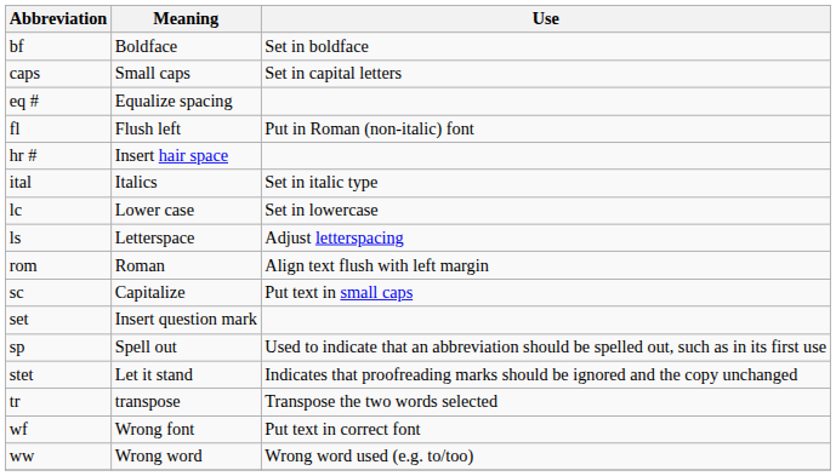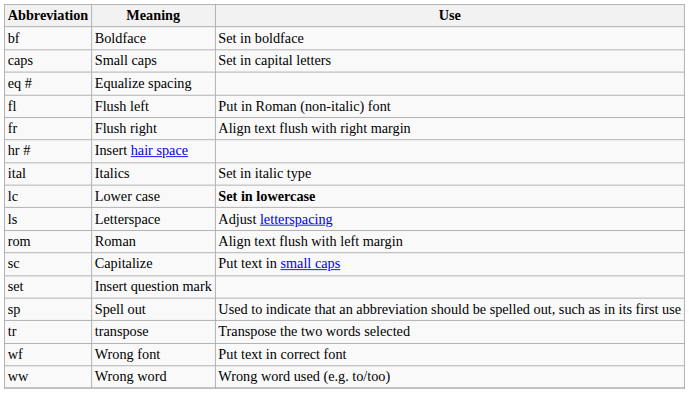+ row: fr | Flush right | Align text flush with right margin
lc | Use: normal -> bold
- row: stet | Let it stand | Indicates that proofreading marks should be ignored and the copy unchanged
